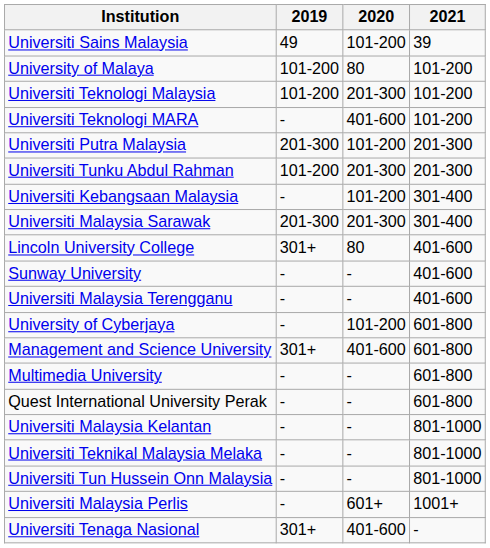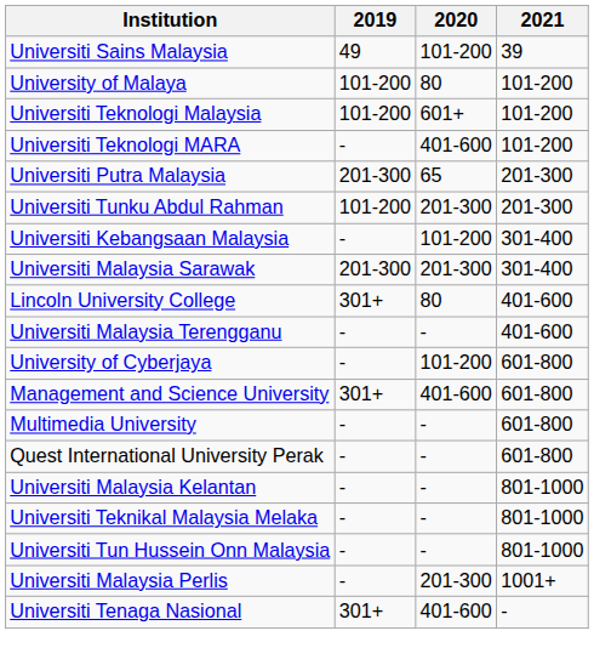Universiti Teknologi Malaysia | 2020: 201-300 -> 601+
Universiti Putra Malaysia | 2020: 101-200 -> 65
- row: Sunway University | - | - | 401-600
Universiti Malaysia Perlis | 2020: 601+ -> 201-300
